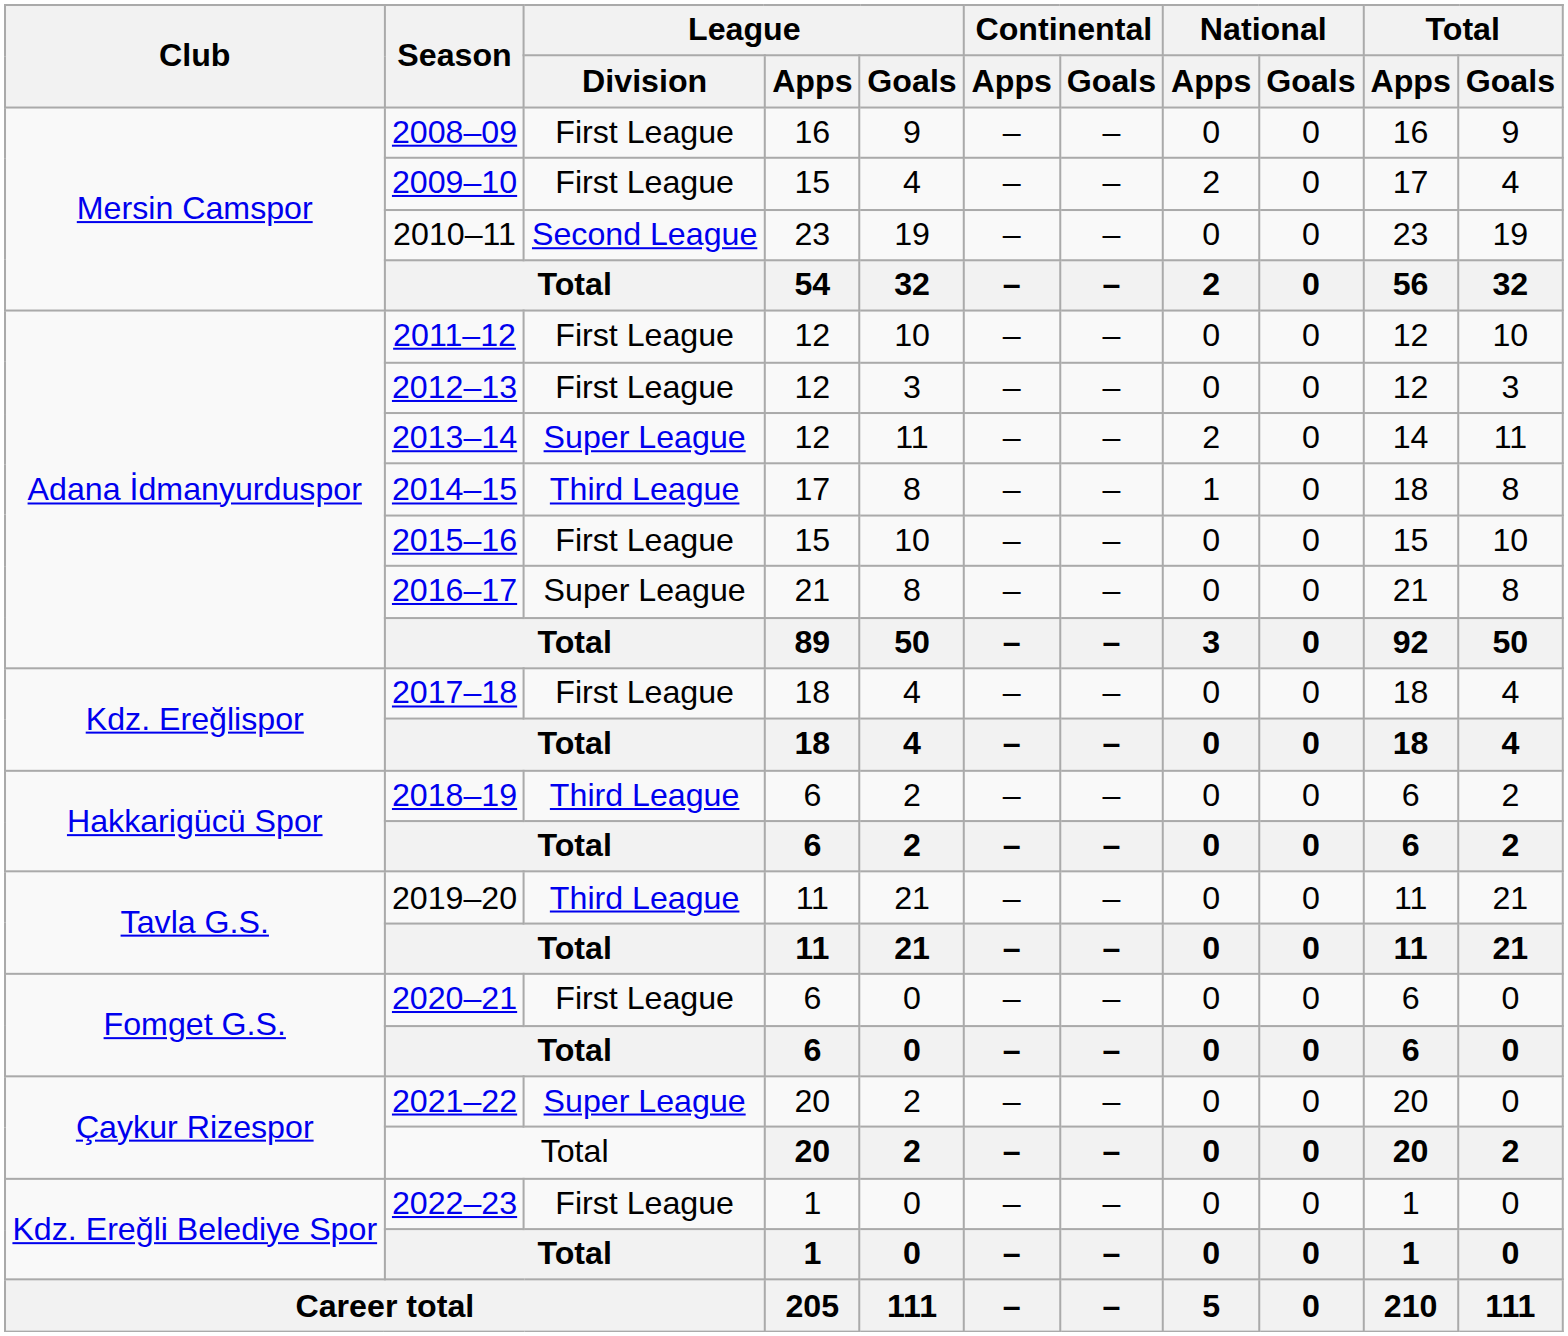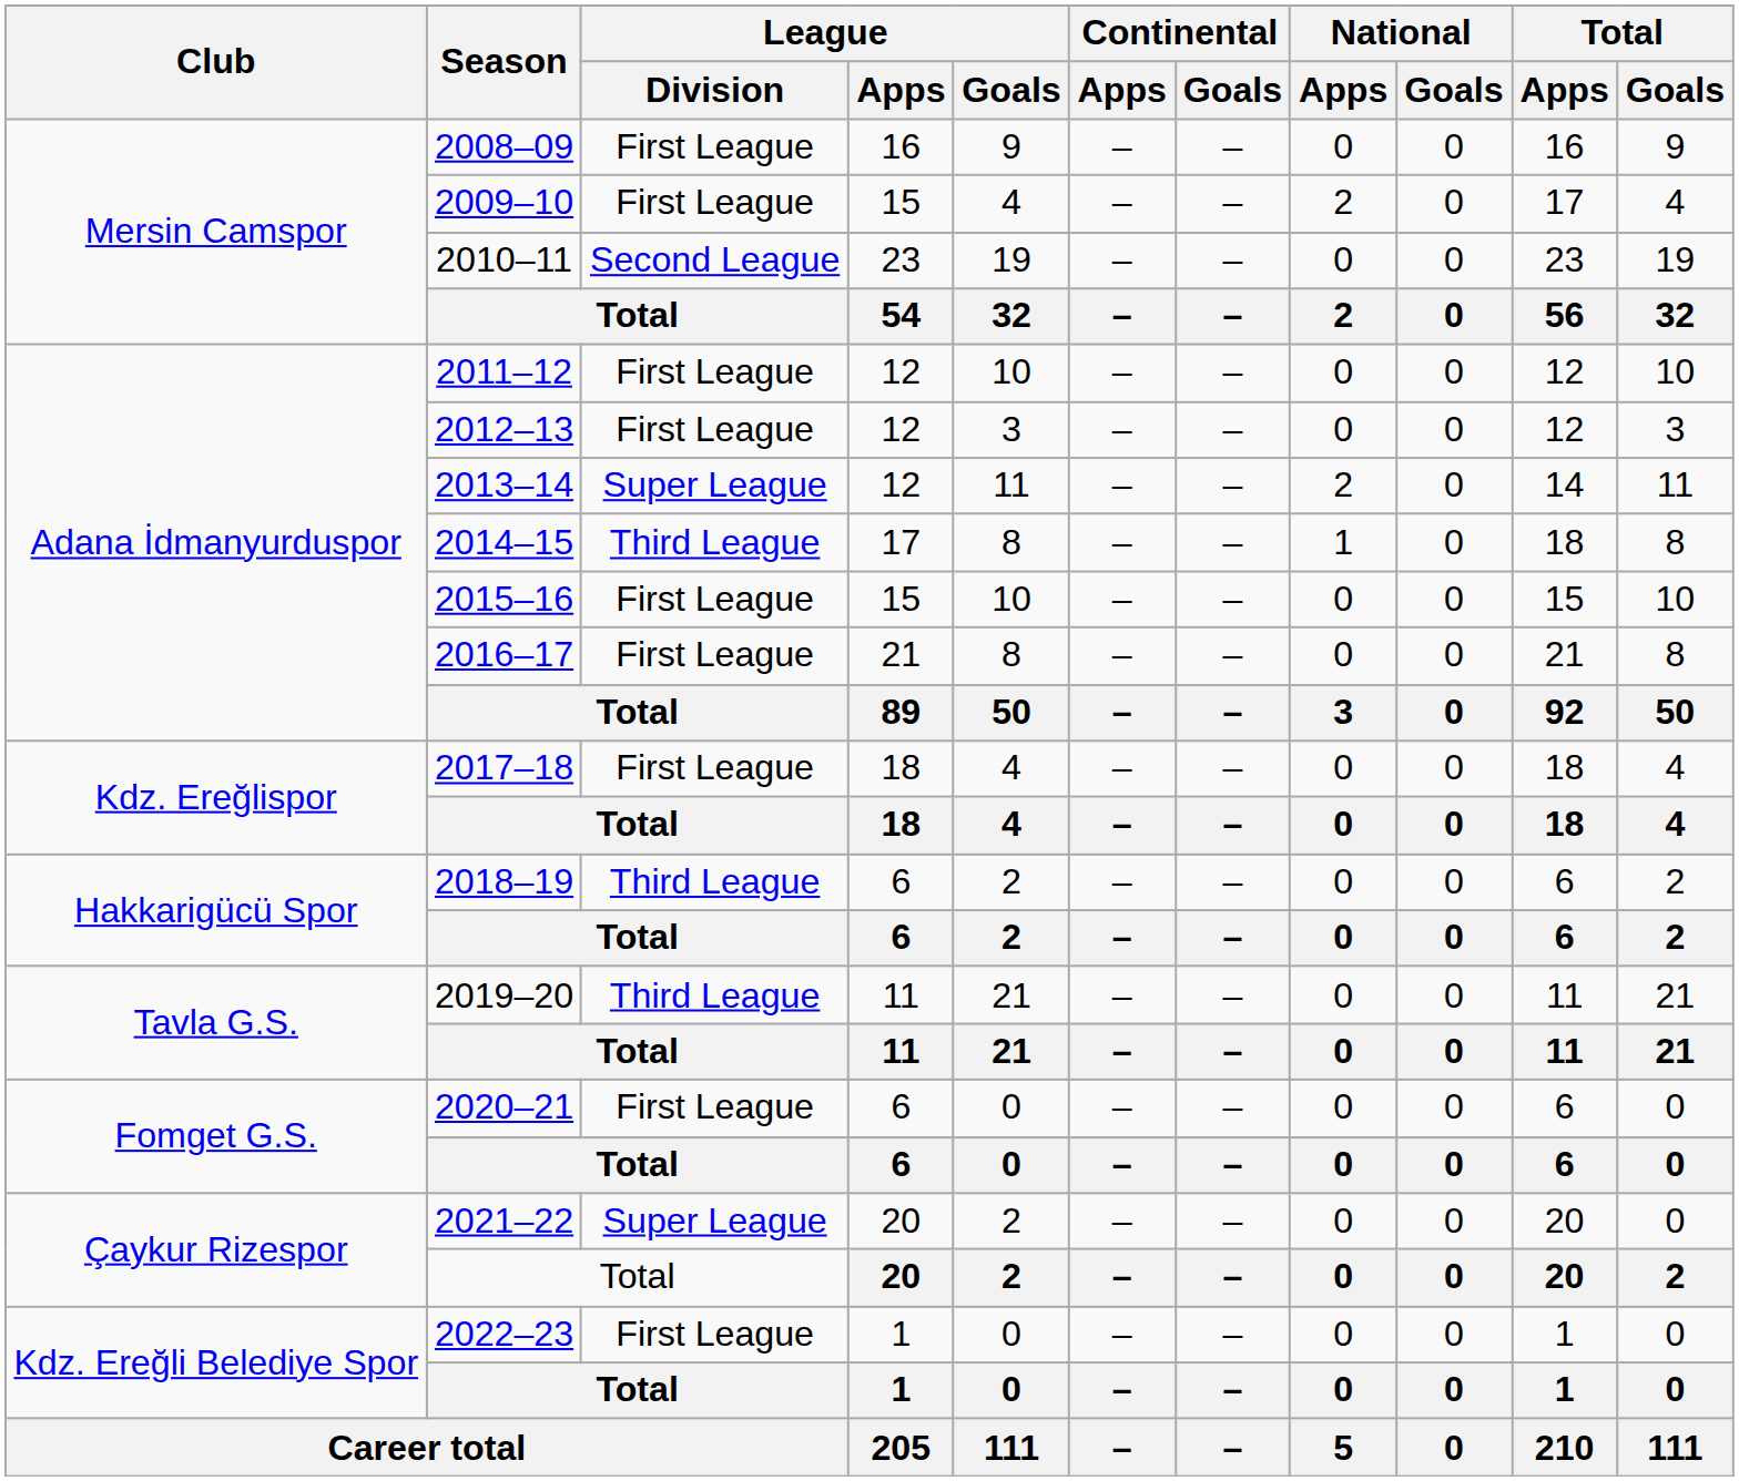2016–17 | League / Division: Super League -> First League
